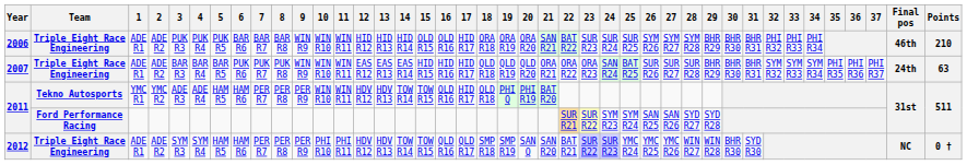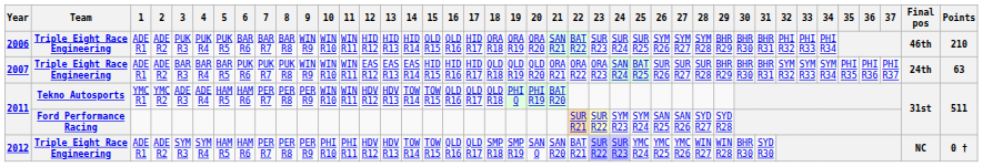2011 / Tekno Autosports | 17: HID R17 -> QLD R17
